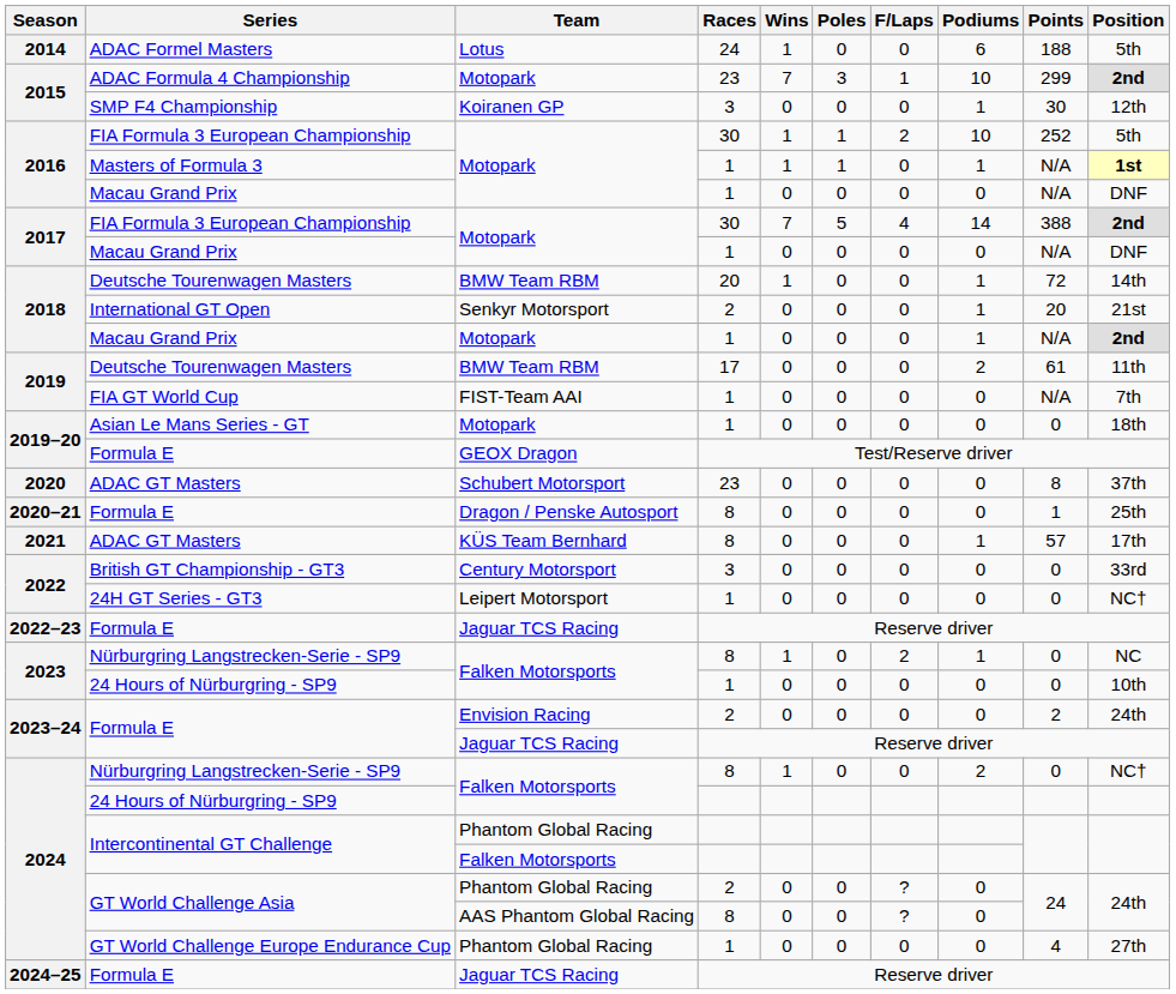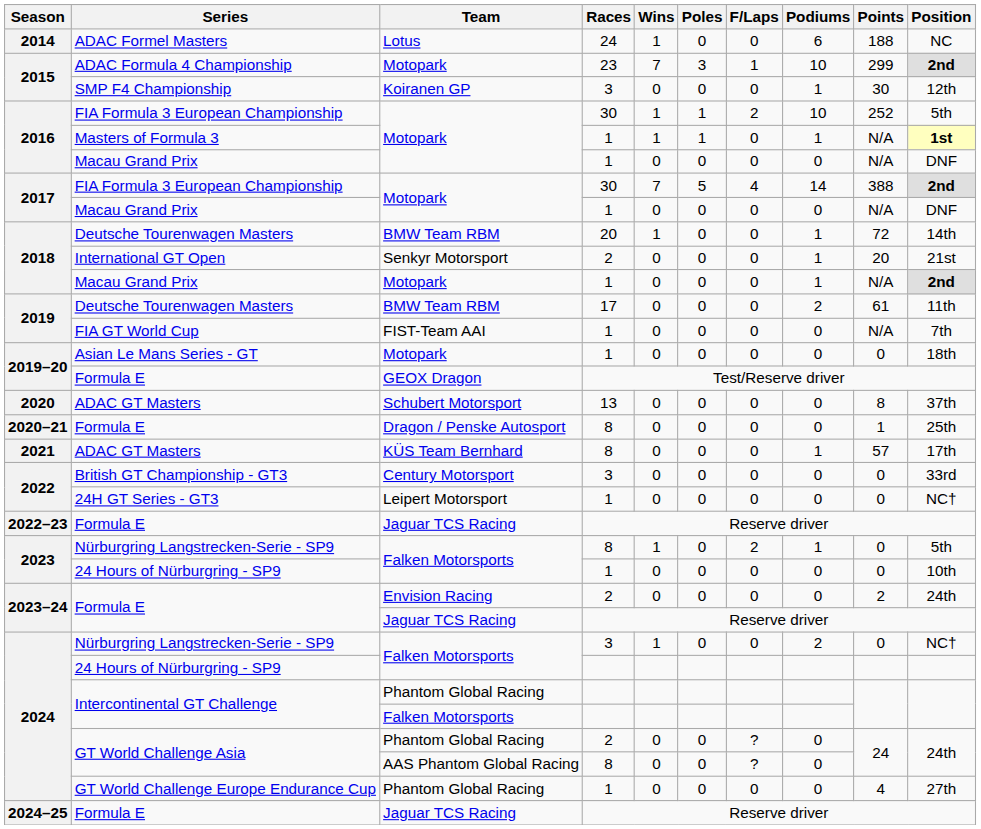ADAC Formel Masters | Position: 5th -> NC
2020 / ADAC GT Masters | Races: 23 -> 13
2023 / Nürburgring Langstrecken-Serie - SP9 | Position: NC -> 5th
2024 / Nürburgring Langstrecken-Serie - SP9 | Races: 8 -> 3
